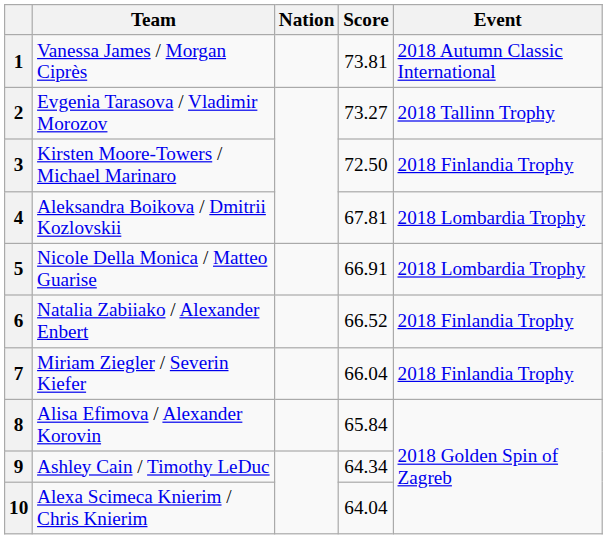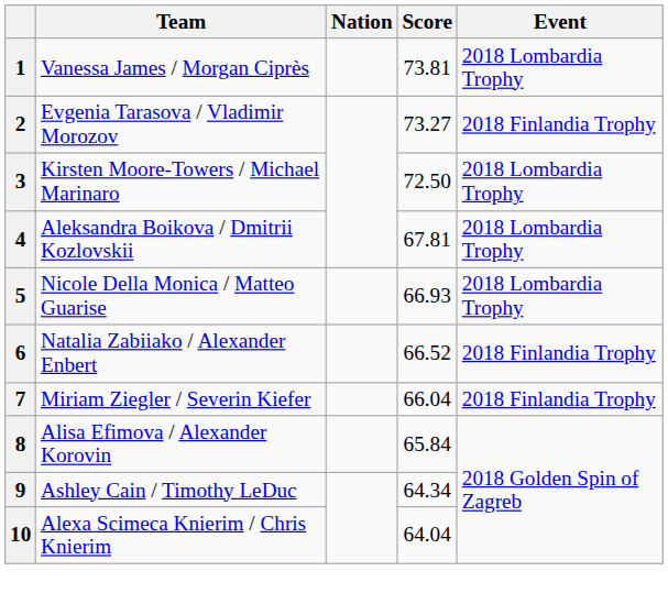1 | Event: 2018 Autumn Classic International -> 2018 Lombardia Trophy
2 | Event: 2018 Tallinn Trophy -> 2018 Finlandia Trophy
3 | Event: 2018 Finlandia Trophy -> 2018 Lombardia Trophy
5 | Score: 66.91 -> 66.93
